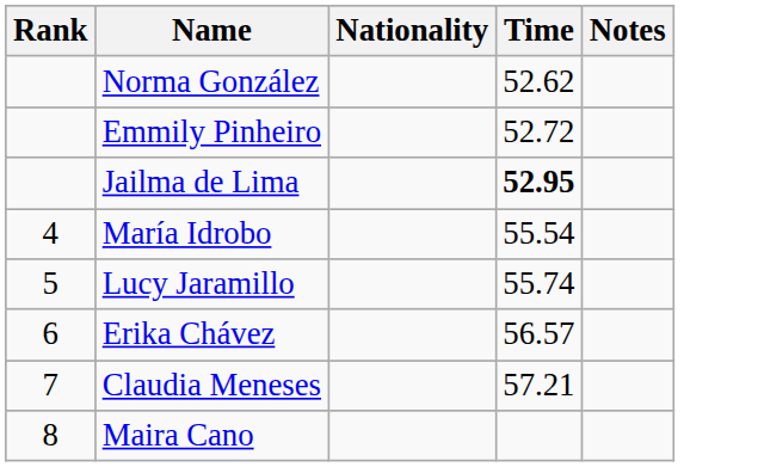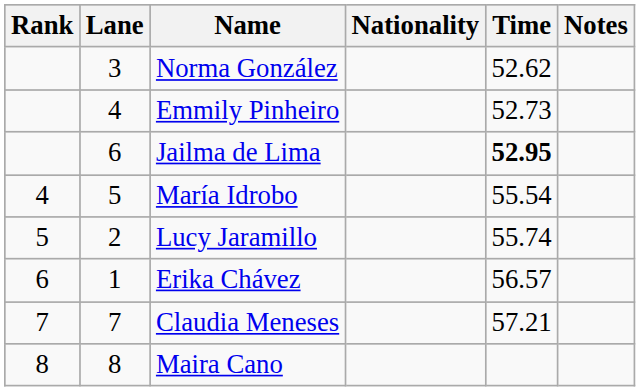+ column: Lane | 3 | 4 | 6 | 5 | 2 | 1 | 7 | 8
Emmily Pinheiro | Time: 52.72 -> 52.73
